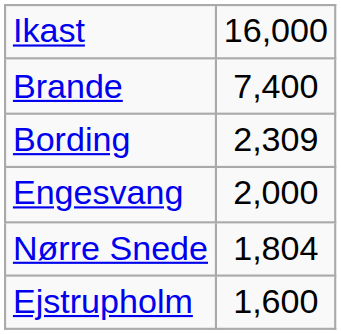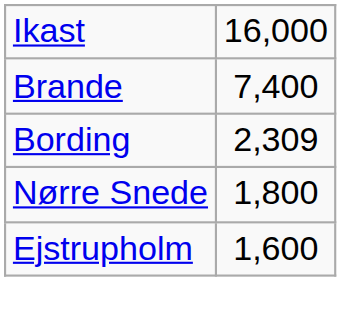- row: Engesvang | 2,000
Nørre Snede | column 2: 1,804 -> 1,800
